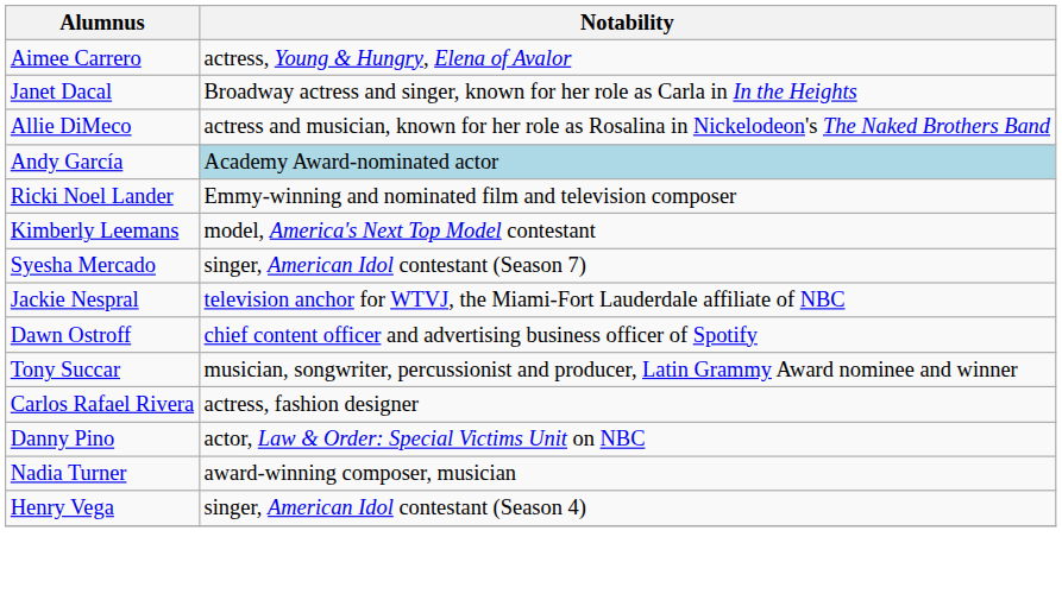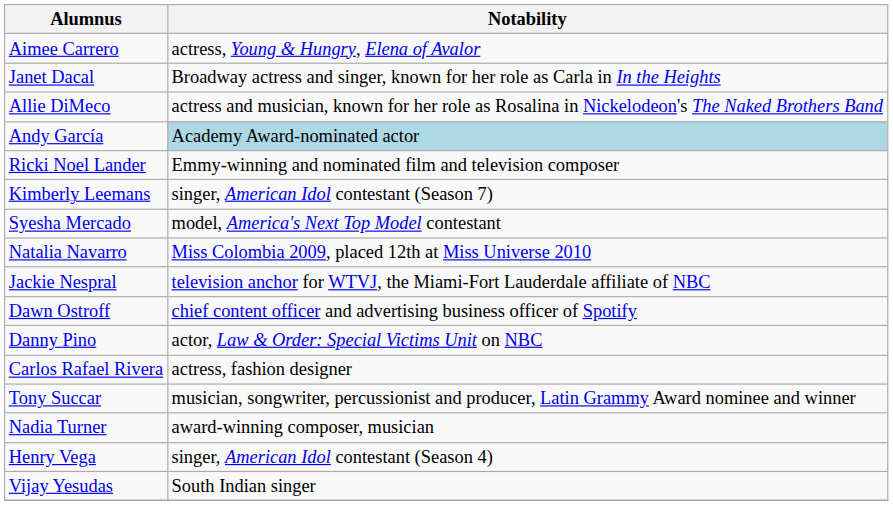Kimberly Leemans | Notability: model, America's Next Top Model contestant -> singer, American Idol contestant (Season 7)
Syesha Mercado | Notability: singer, American Idol contestant (Season 7) -> model, America's Next Top Model contestant
+ row: Natalia Navarro | Miss Colombia 2009, placed 12th at Miss Universe 2010
rows swapped: Danny Pino <-> Tony Succar
+ row: Vijay Yesudas | South Indian singer
